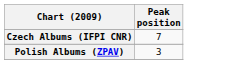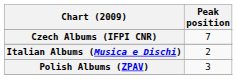+ row: Italian Albums (Musica e Dischi) | 2
